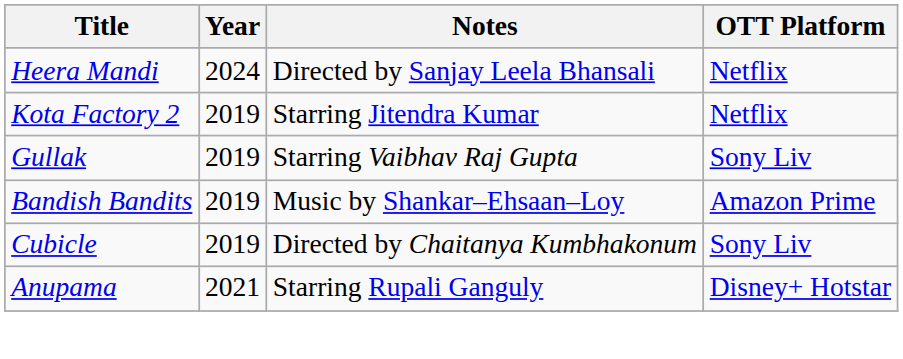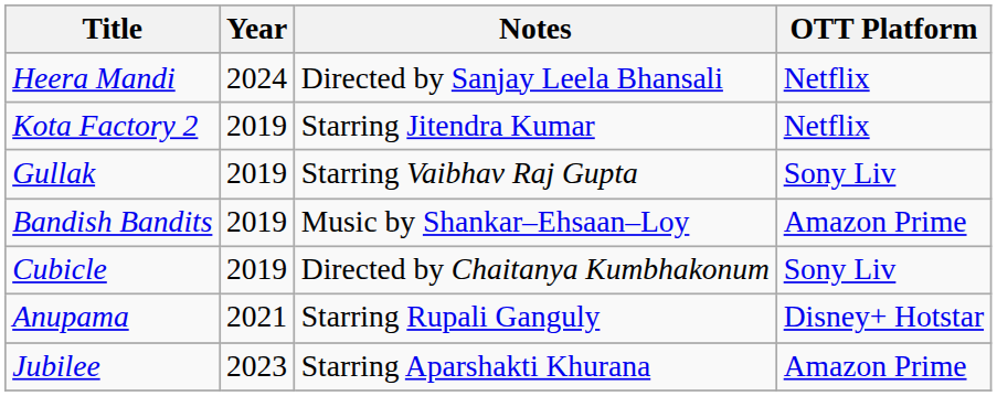+ row: Jubilee | 2023 | Starring Aparshakti Khurana | Amazon Prime
